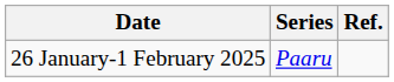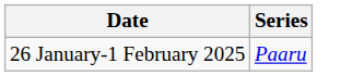- column: Ref.
